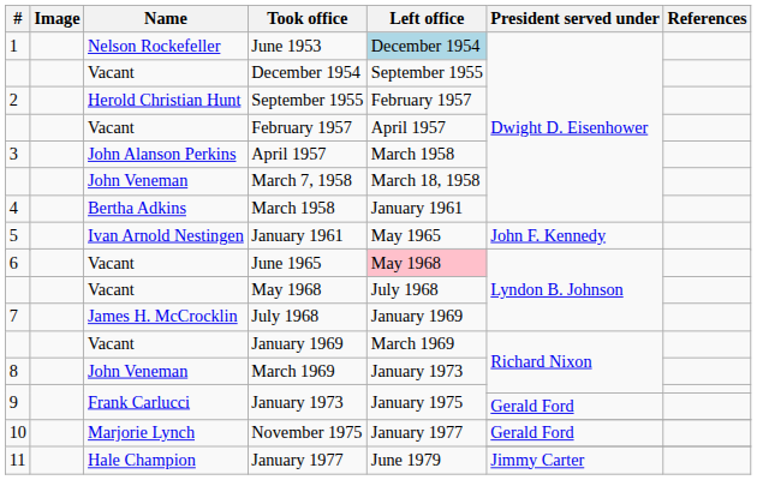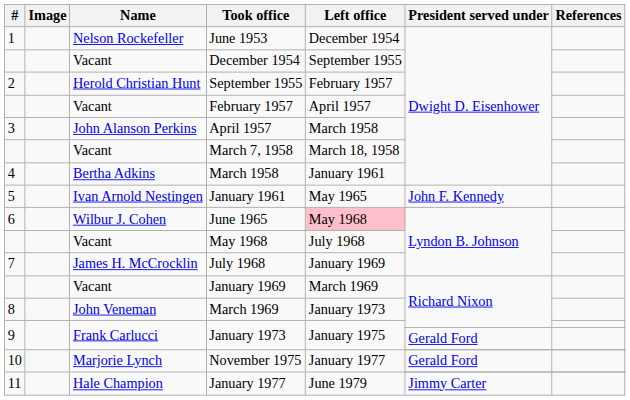June 1953 | Left office: lightblue background -> no background
March 7, 1958 | Name: John Veneman -> Vacant
June 1965 | Name: Vacant -> Wilbur J. Cohen
